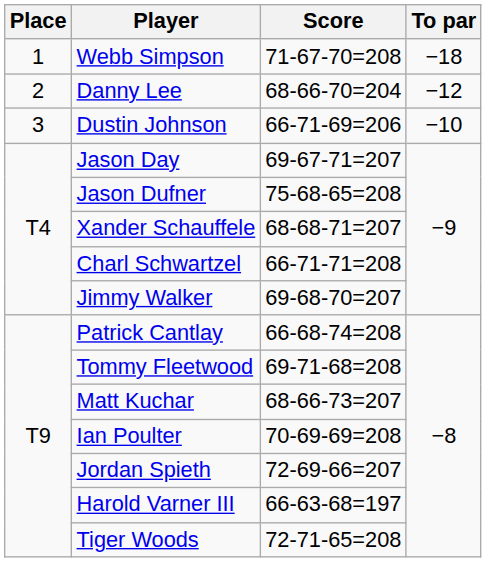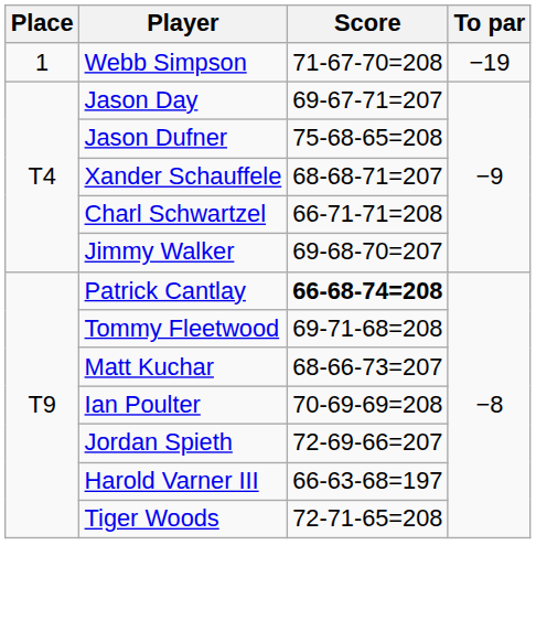Webb Simpson | To par: −18 -> −19
- row: 2 | Danny Lee | 68-66-70=204 | −12
- row: 3 | Dustin Johnson | 66-71-69=206 | −10
Patrick Cantlay | Score: normal -> bold
